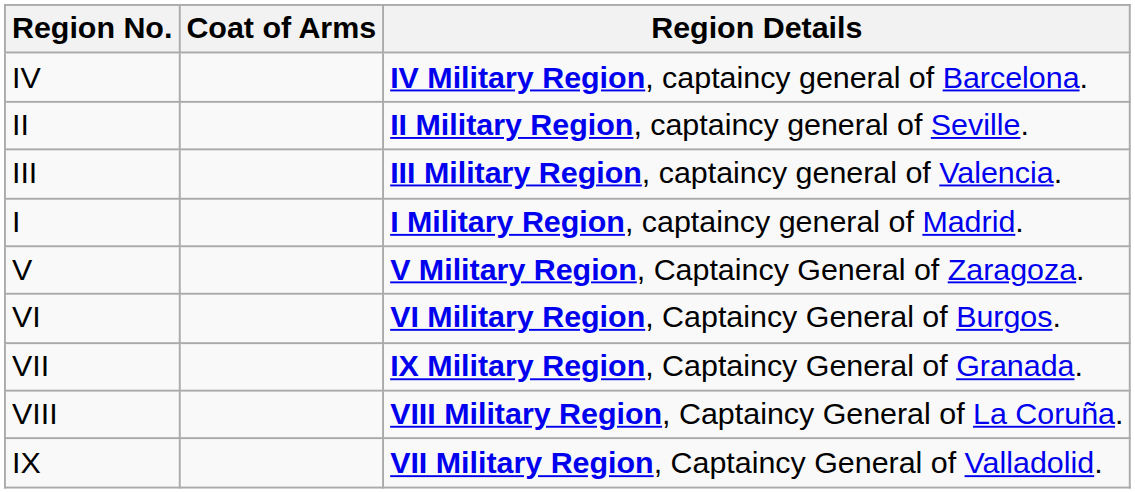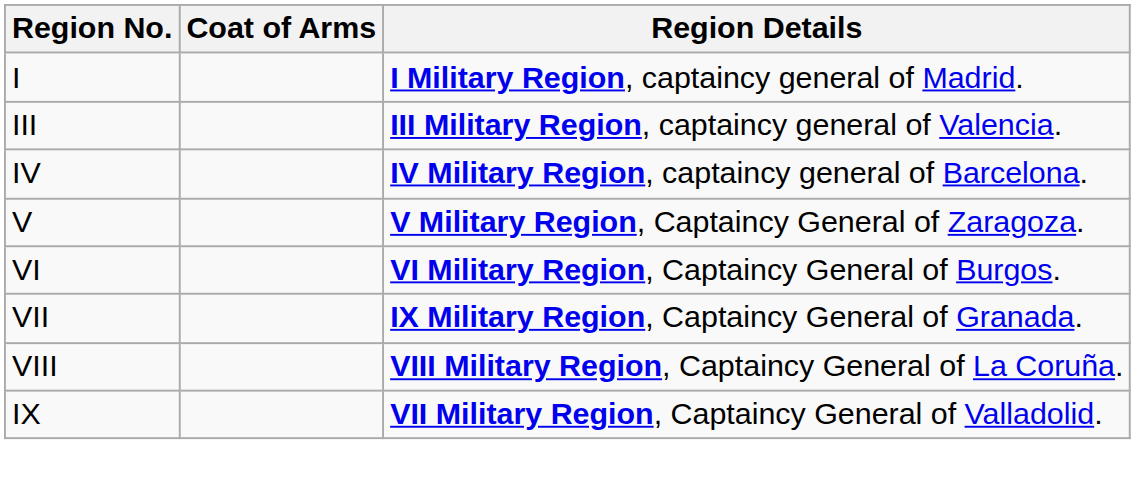rows swapped: I <-> IV
- row: II | II Military Region, captaincy general of Seville.
